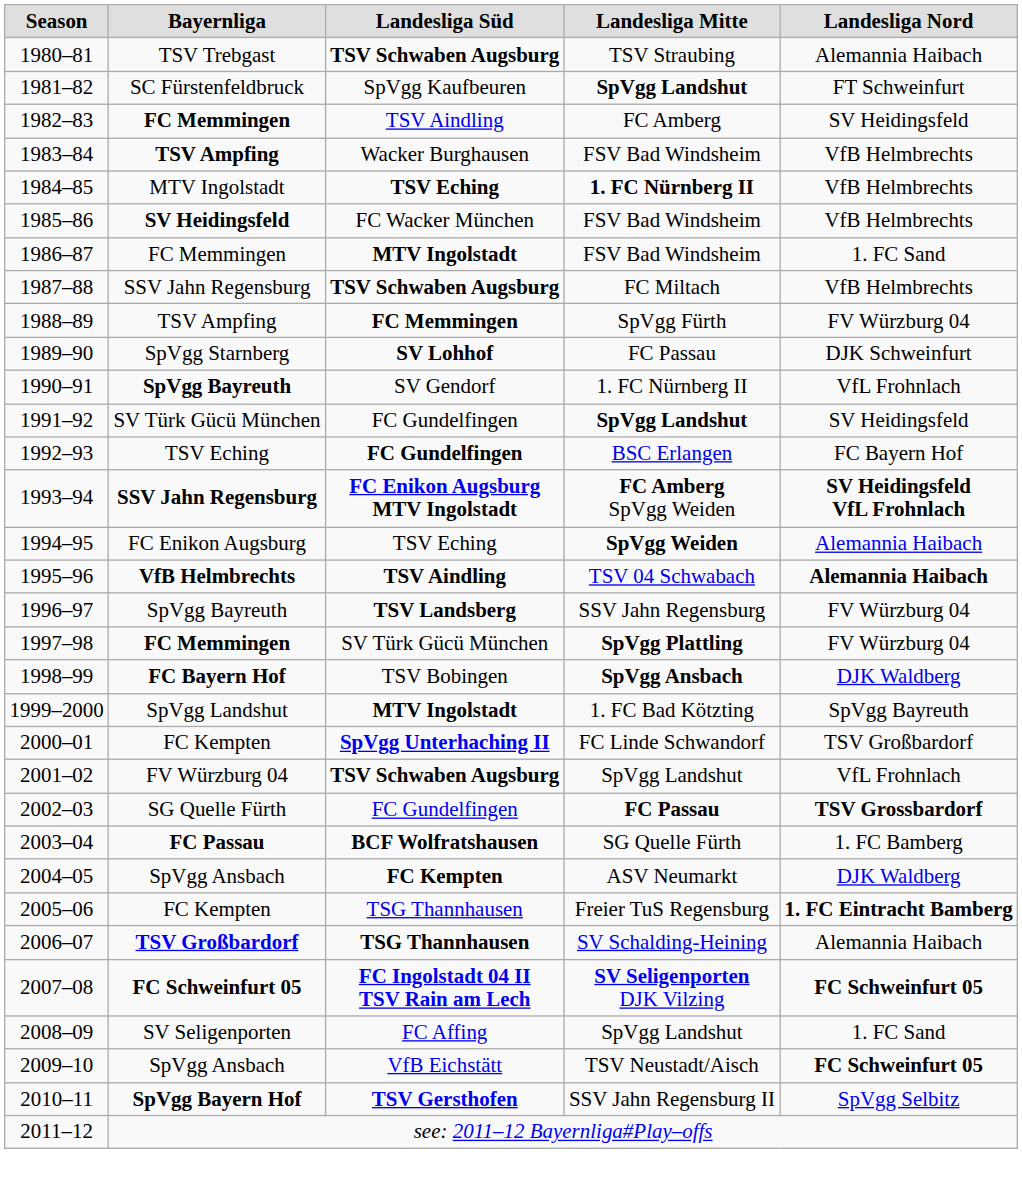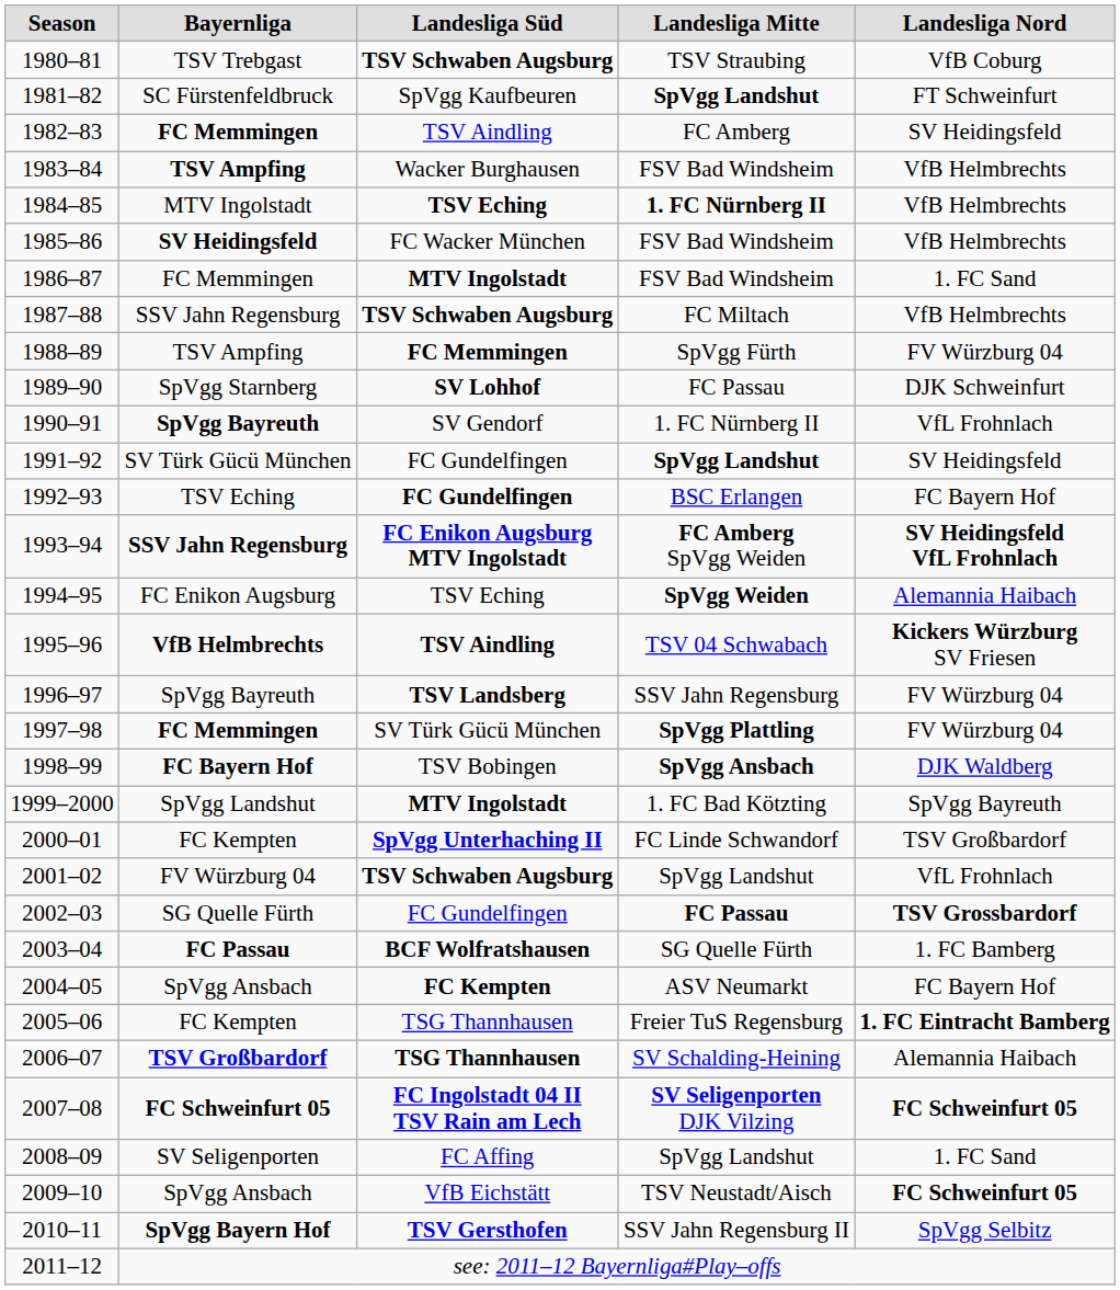1980–81 | Landesliga Nord: Alemannia Haibach -> VfB Coburg
1995–96 | Landesliga Nord: Alemannia Haibach -> Kickers Würzburg SV Friesen
2004–05 | Landesliga Nord: DJK Waldberg -> FC Bayern Hof
